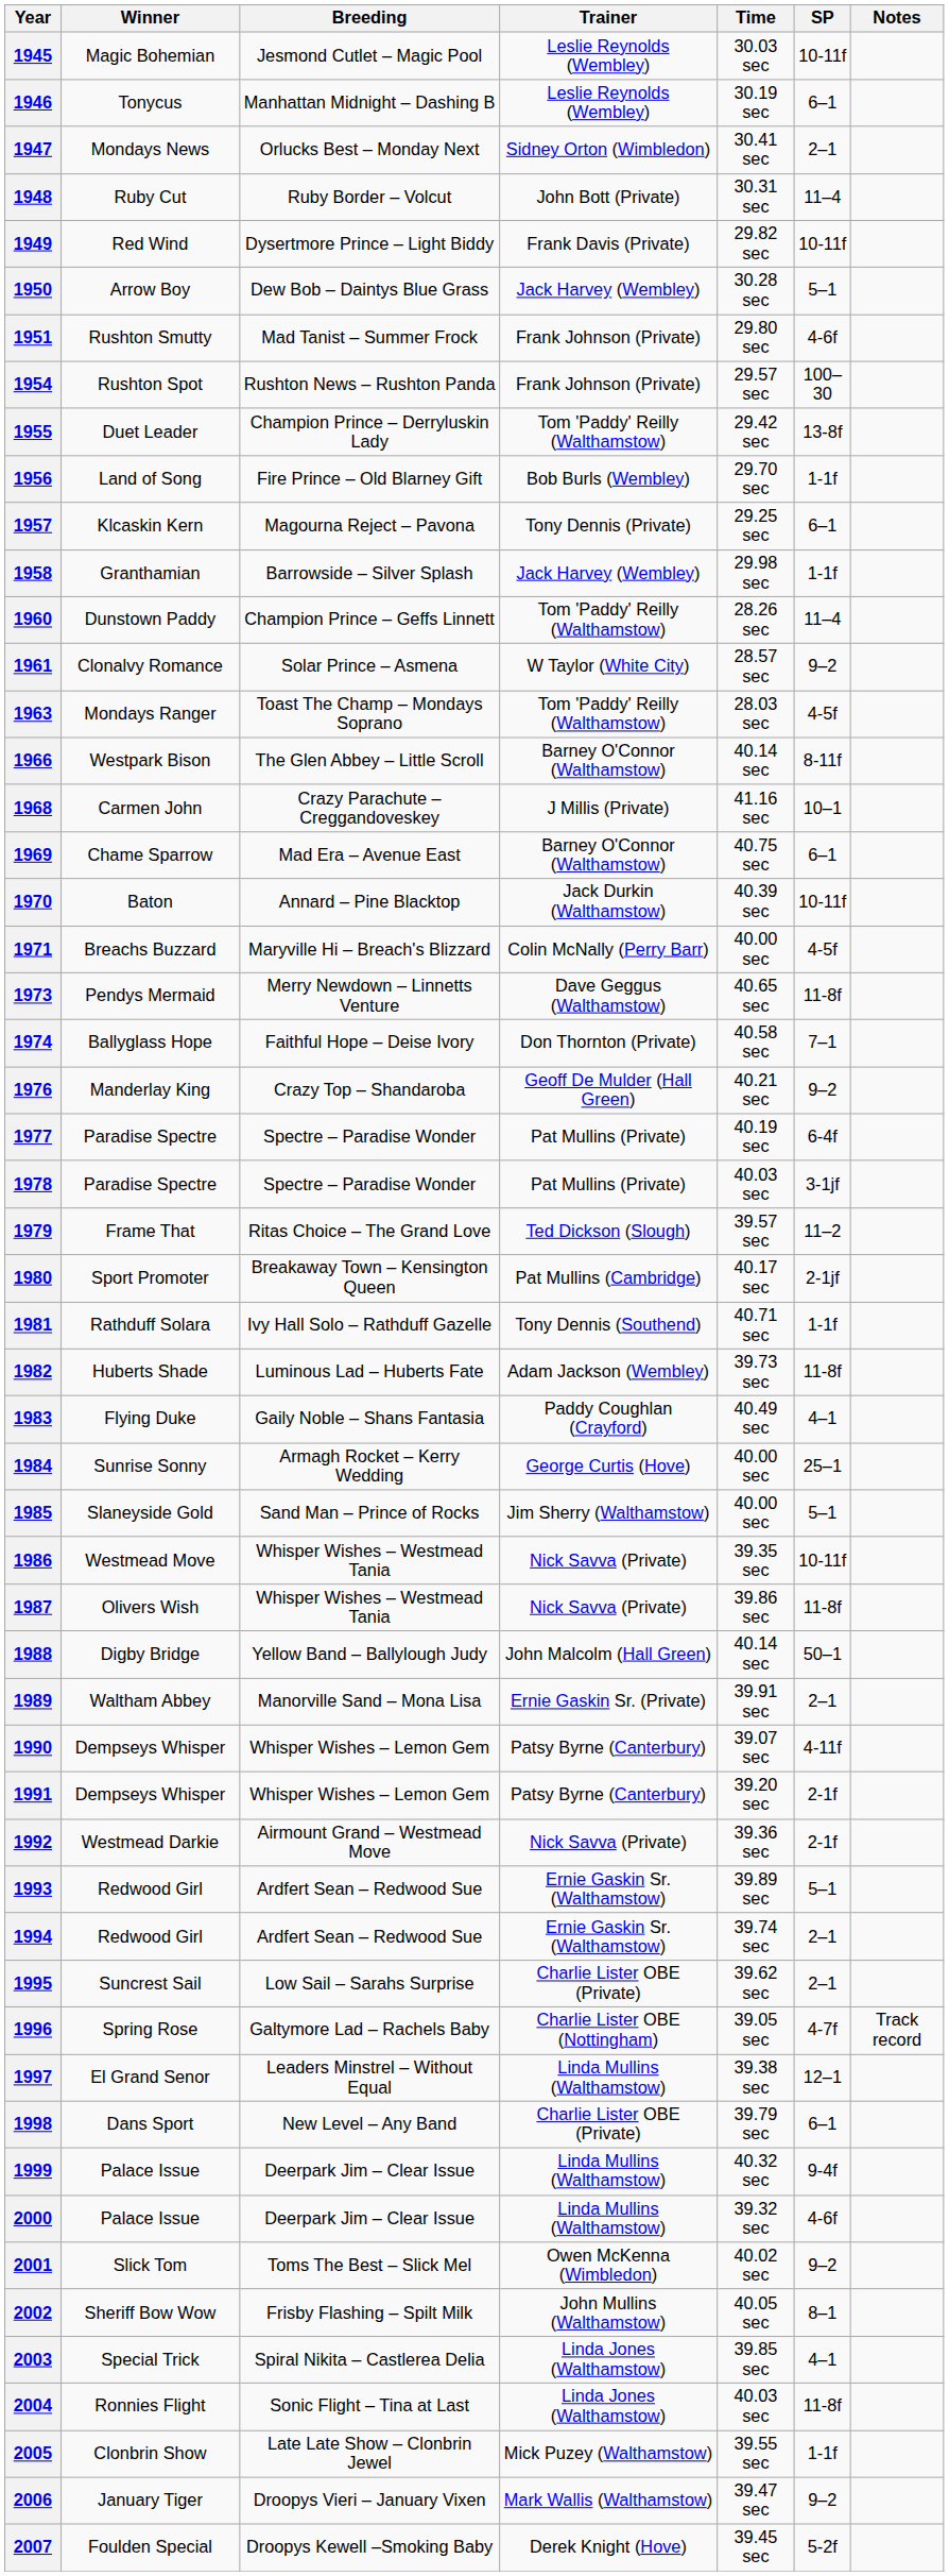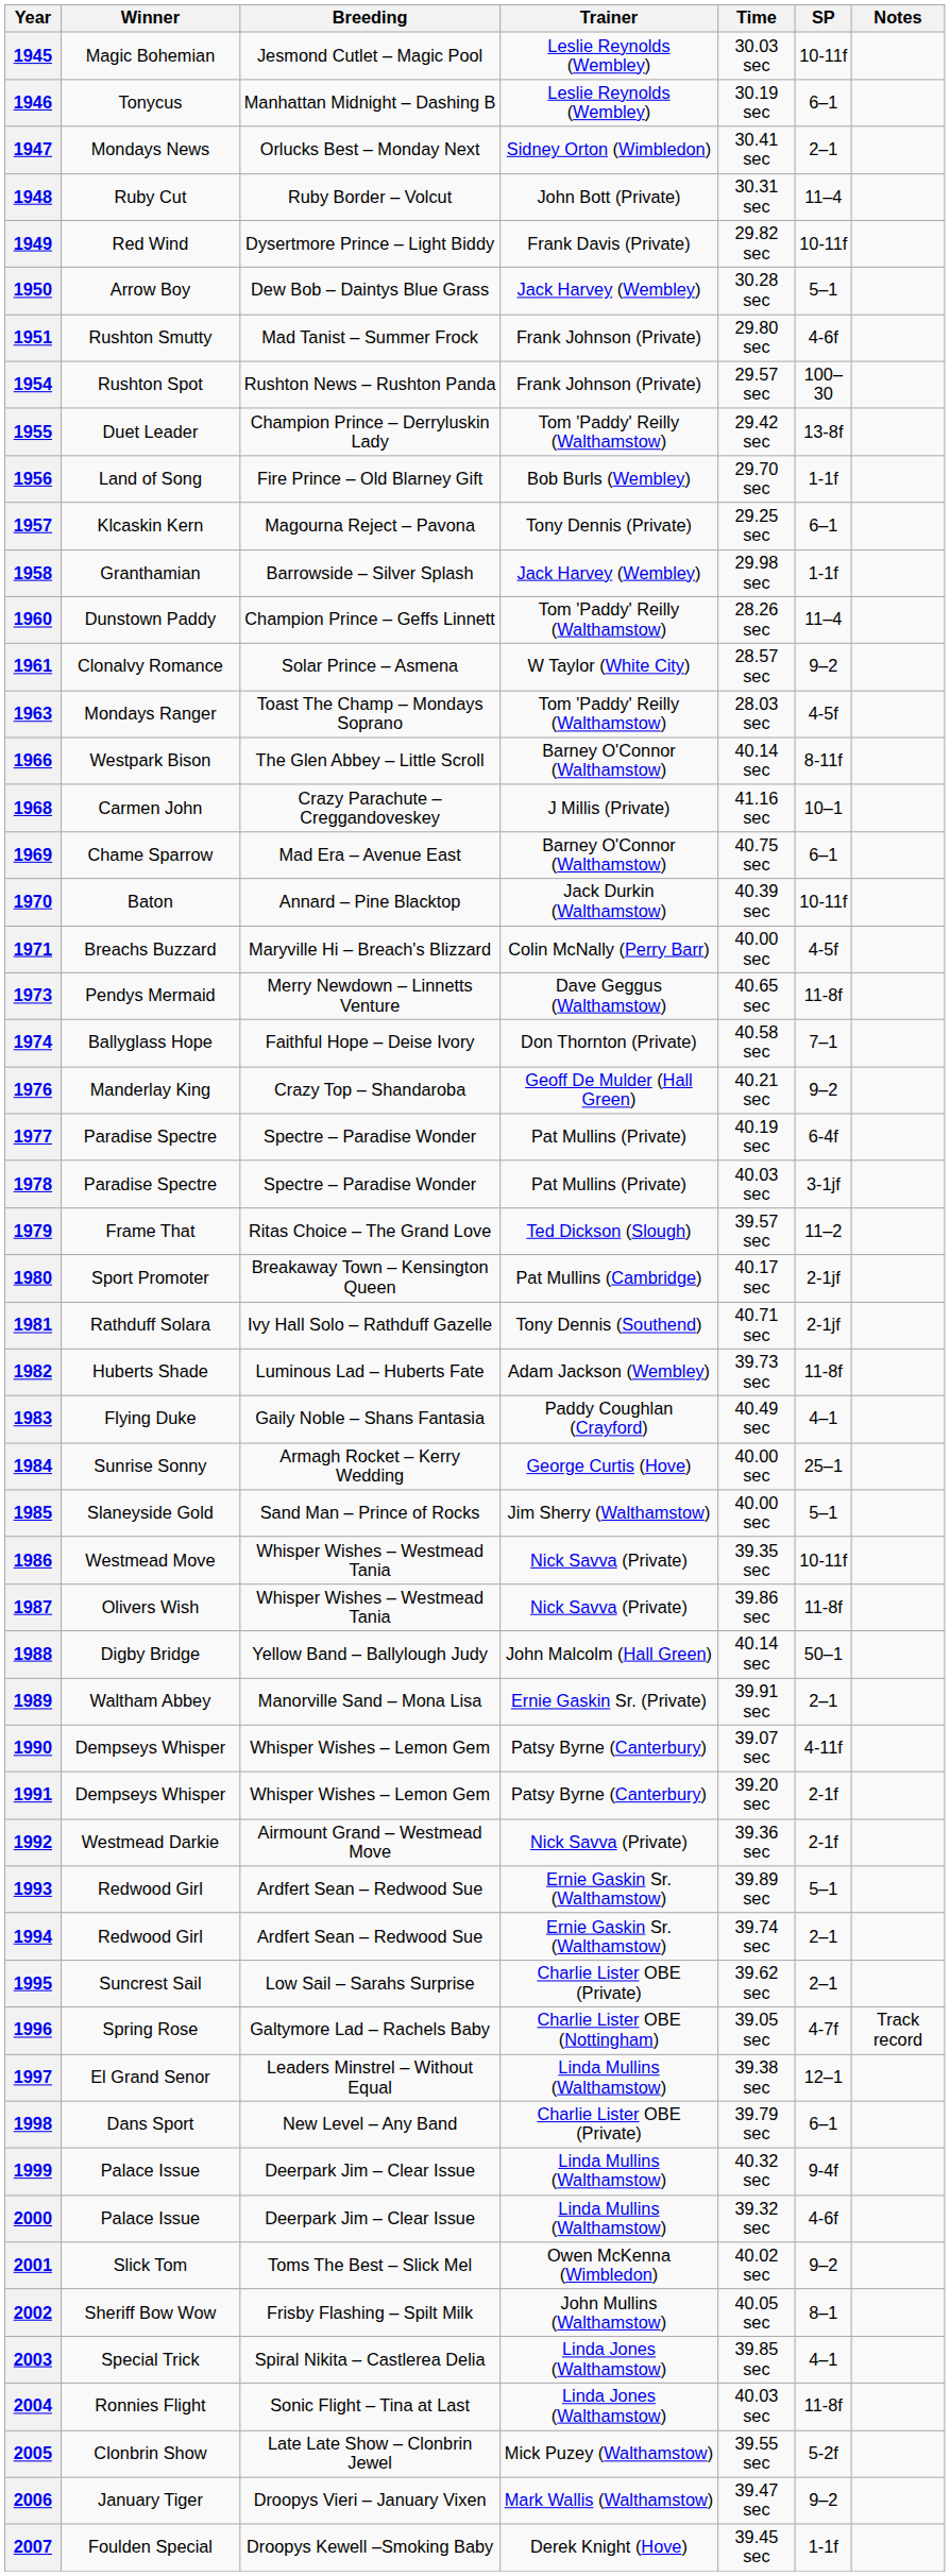1981 | SP: 1-1f -> 2-1jf
2005 | SP: 1-1f -> 5-2f
2007 | SP: 5-2f -> 1-1f
